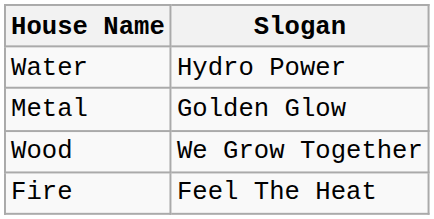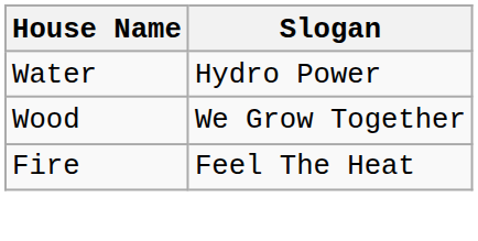- row: Metal | Golden Glow
